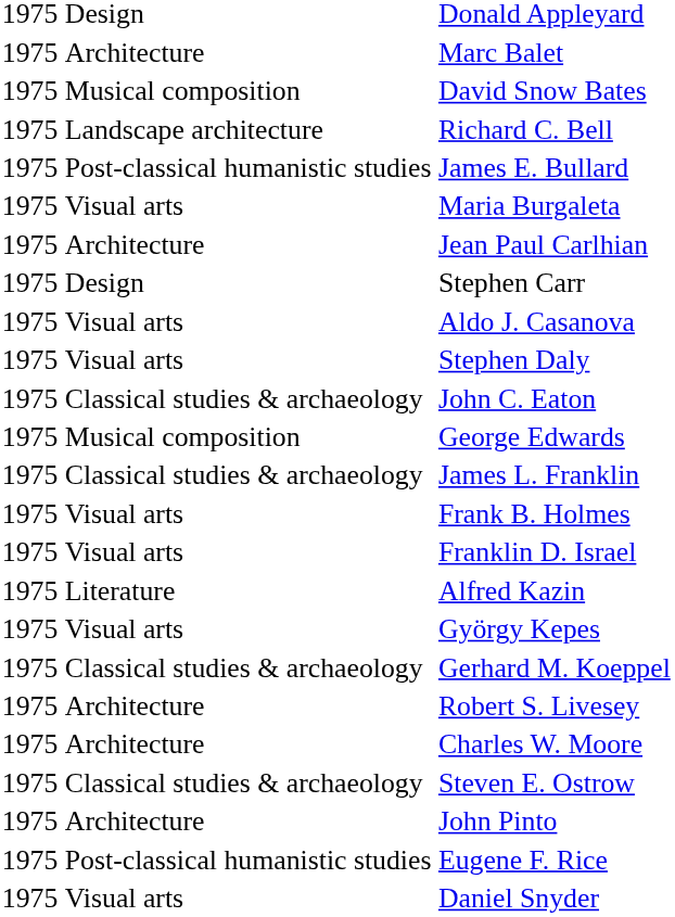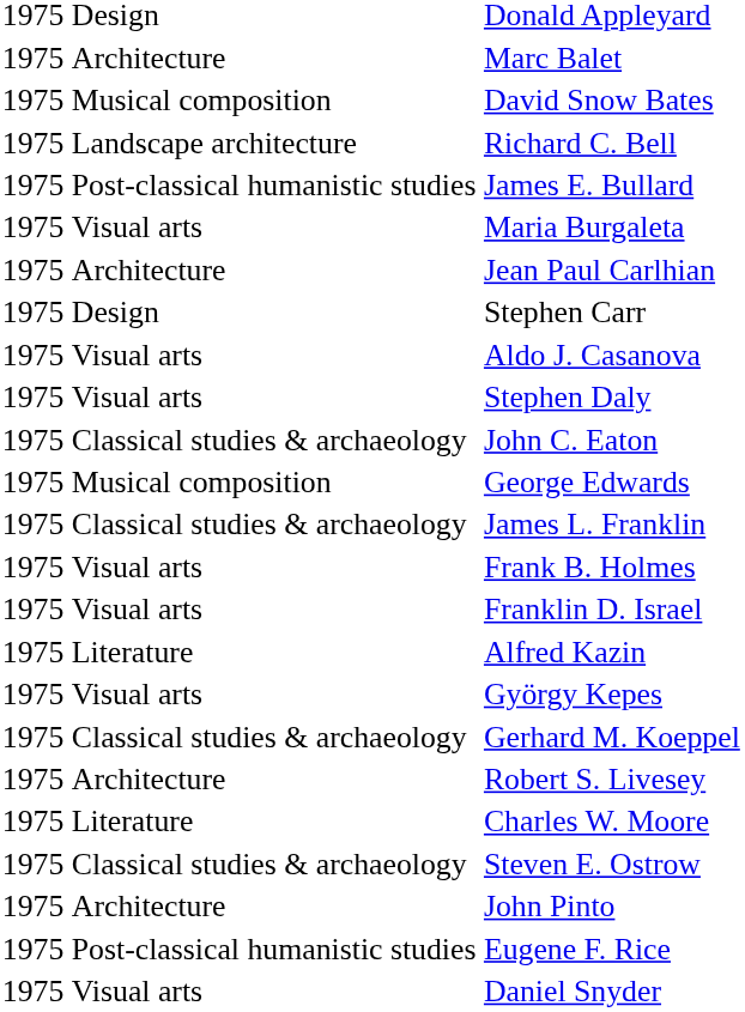Charles W. Moore | column 2: Architecture -> Literature
